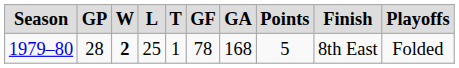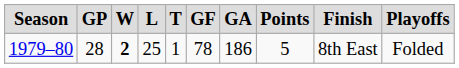1979–80 | GA: 168 -> 186
